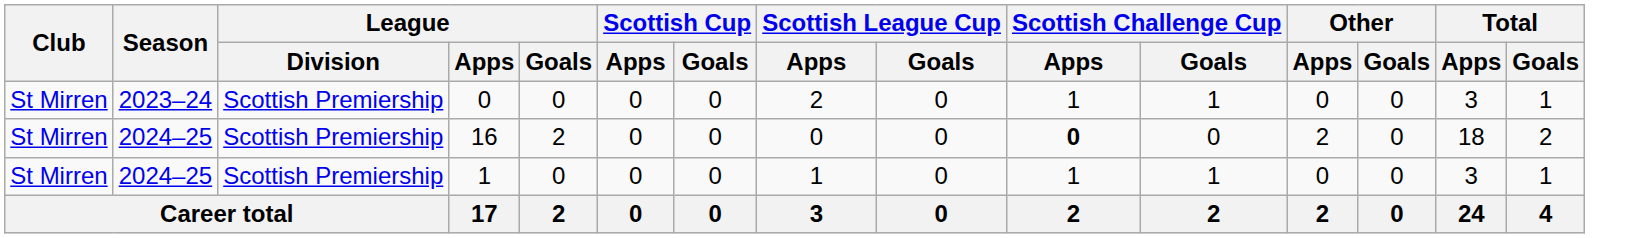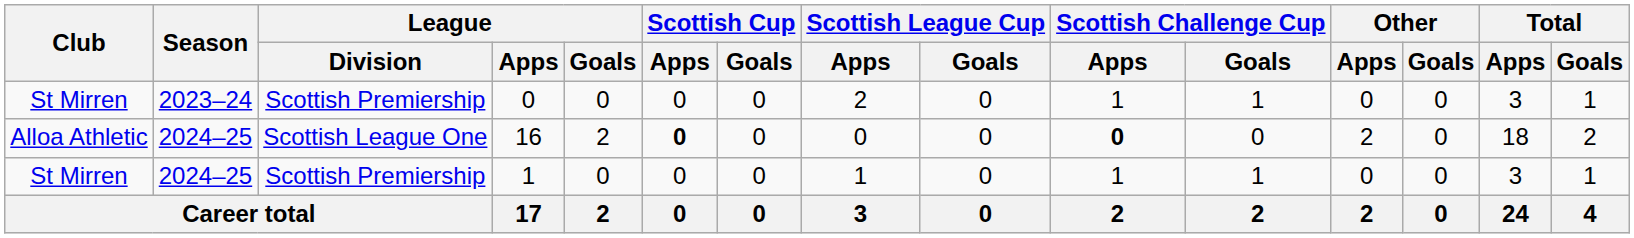16 | Club: St Mirren -> Alloa Athletic
16 | League / Division: Scottish Premiership -> Scottish League One
16 | Scottish Cup / Apps: normal -> bold
